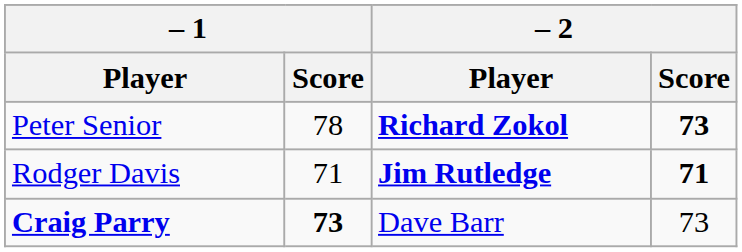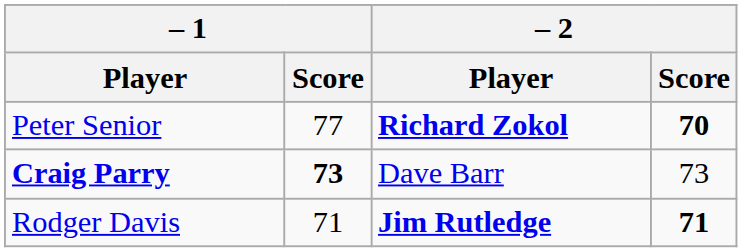Peter Senior | – 1 / Score: 78 -> 77
Peter Senior | – 2 / Score: 73 -> 70
rows swapped: Rodger Davis <-> Craig Parry
